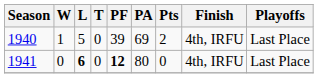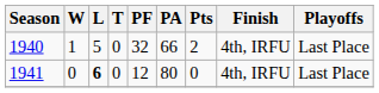1940 | PF: 39 -> 32
1940 | PA: 69 -> 66
1941 | PF: bold -> normal
